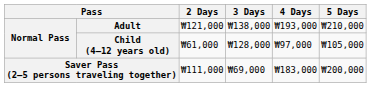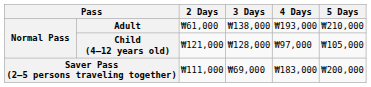Adult | 2 Days: ₩121,000 -> ₩61,000
Child (4–12 years old) | 2 Days: ₩61,000 -> ₩121,000
